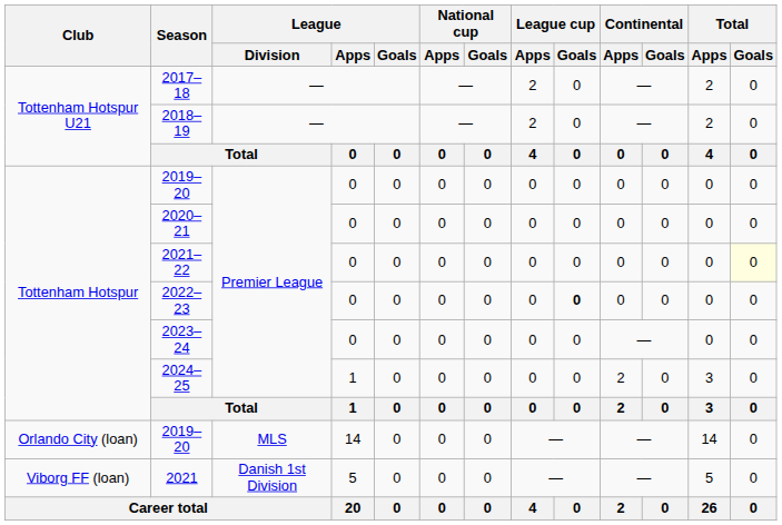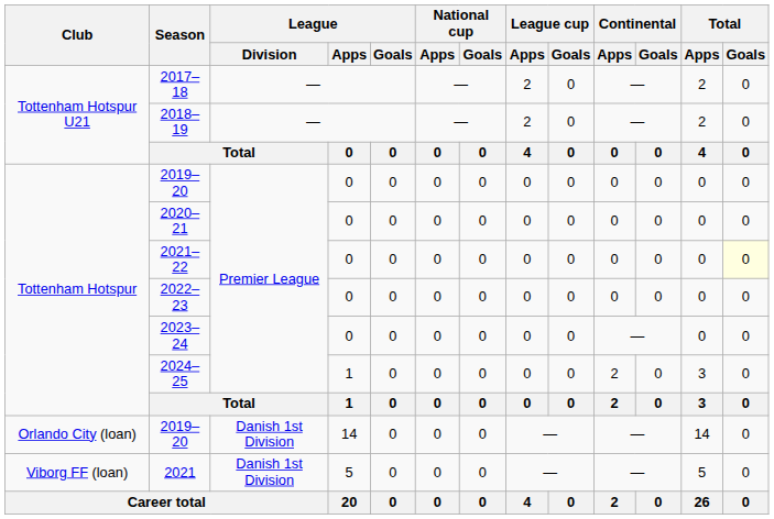2022–23 | League cup / Goals: bold -> normal
2019–20 / 14 | League / Division: MLS -> Danish 1st Division
